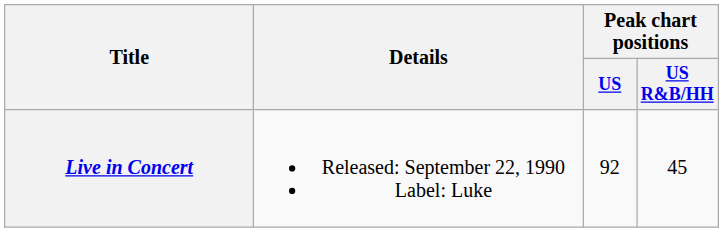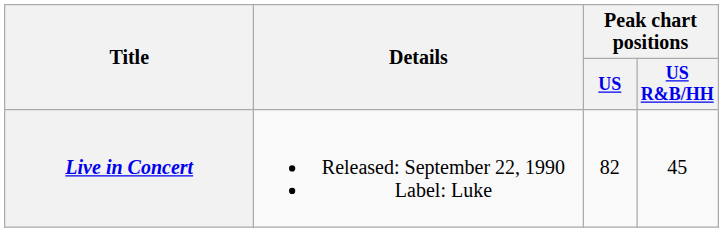Live in Concert | Peak chart positions / US: 92 -> 82
